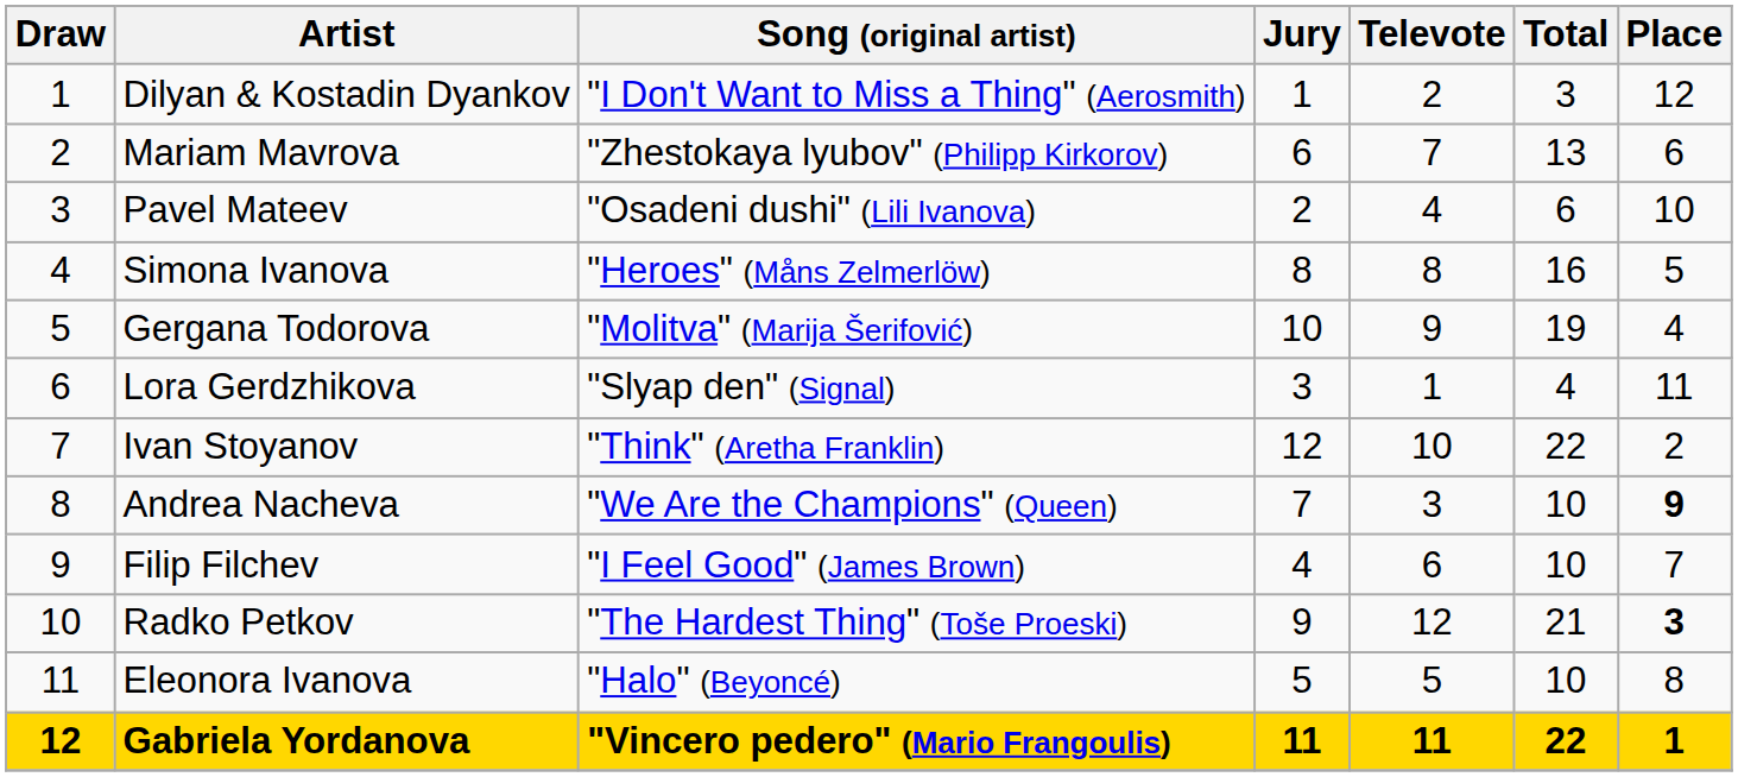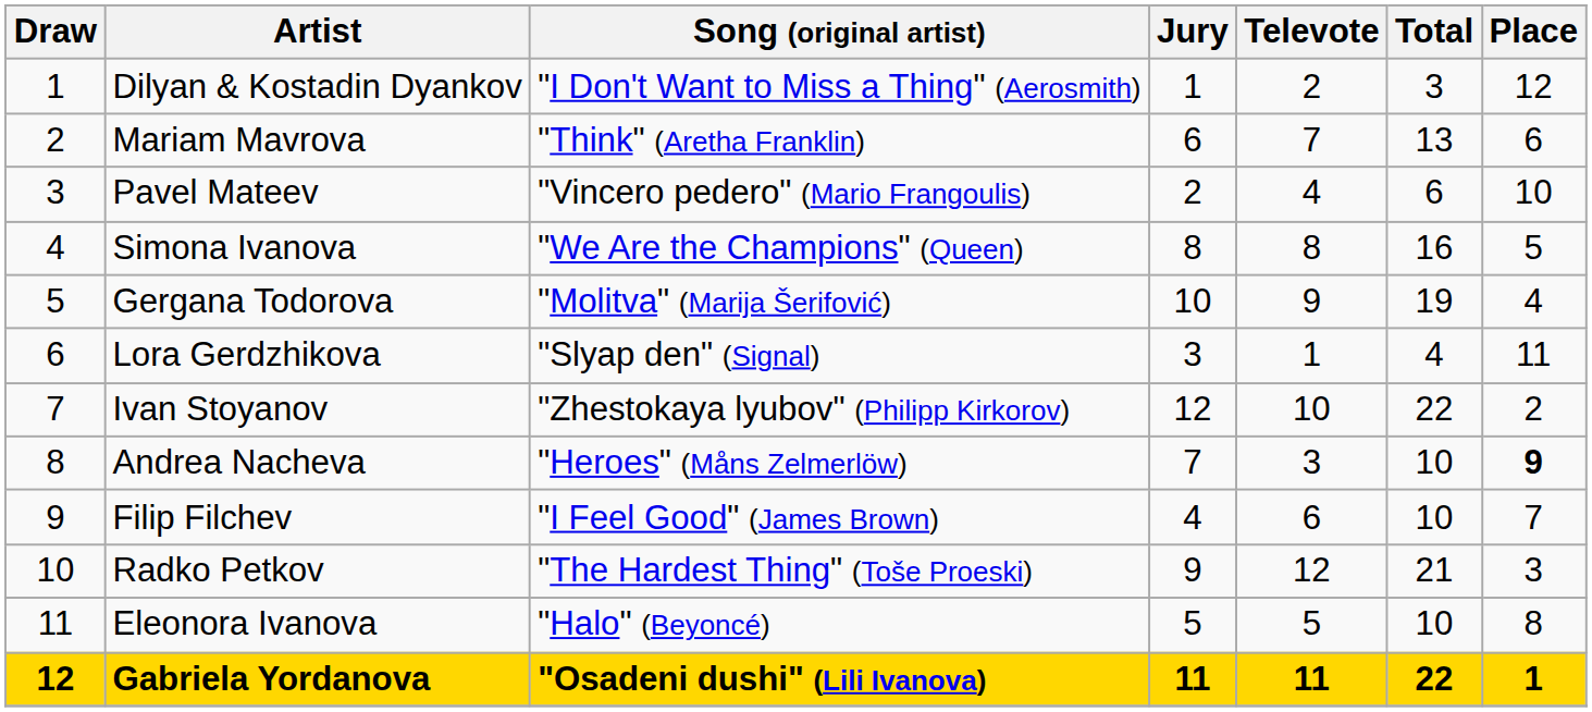Mariam Mavrova | Song (original artist): "Zhestokaya lyubov" (Philipp Kirkorov) -> "Think" (Aretha Franklin)
Pavel Mateev | Song (original artist): "Osadeni dushi" (Lili Ivanova) -> "Vincero pedero" (Mario Frangoulis)
Simona Ivanova | Song (original artist): "Heroes" (Måns Zelmerlöw) -> "We Are the Champions" (Queen)
Ivan Stoyanov | Song (original artist): "Think" (Aretha Franklin) -> "Zhestokaya lyubov" (Philipp Kirkorov)
Andrea Nacheva | Song (original artist): "We Are the Champions" (Queen) -> "Heroes" (Måns Zelmerlöw)
Radko Petkov | Place: bold -> normal
Gabriela Yordanova | Song (original artist): "Vincero pedero" (Mario Frangoulis) -> "Osadeni dushi" (Lili Ivanova)
